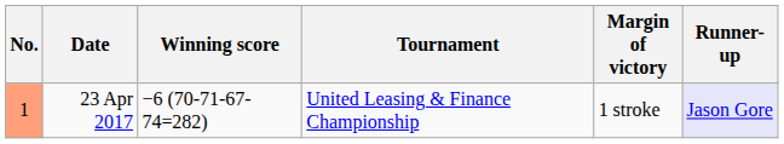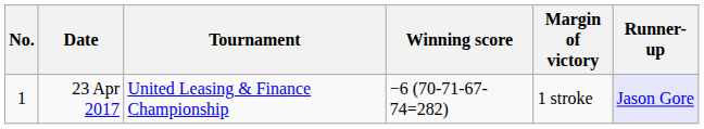columns swapped: Tournament <-> Winning score
23 Apr 2017 | No.: lightsalmon background -> no background
